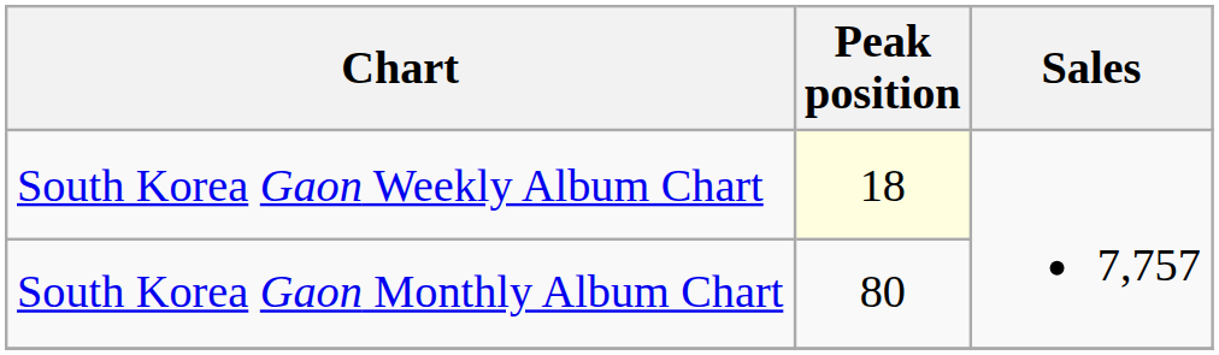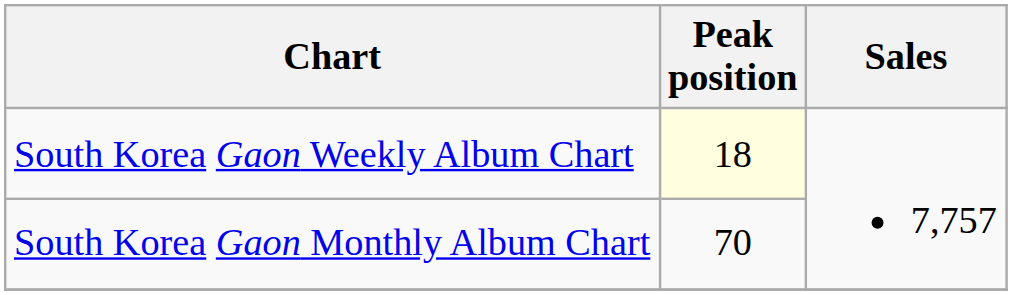South Korea Gaon Monthly Album Chart | Peak position: 80 -> 70
